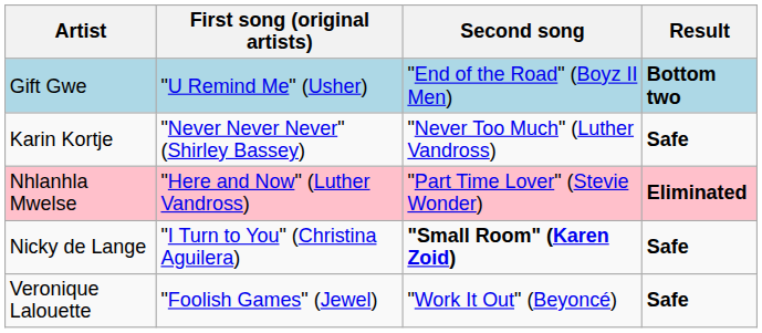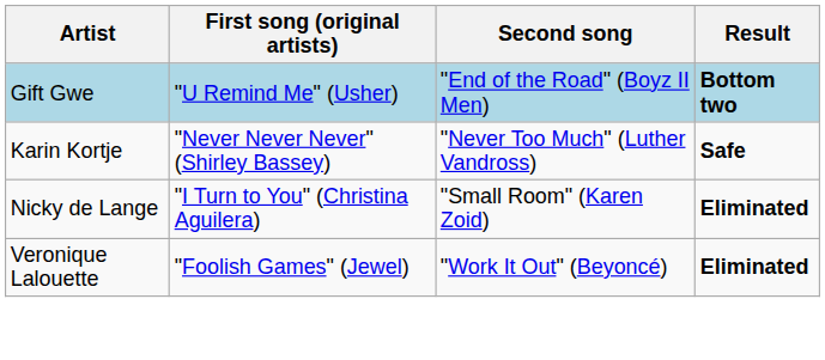- row: Nhlanhla Mwelse | "Here and Now" (Luther Vandross) | "Part Time Lover" (Stevie Wonder) | Eliminated
Nicky de Lange | Second song: bold -> normal
Nicky de Lange | Result: Safe -> Eliminated
Veronique Lalouette | Result: Safe -> Eliminated
